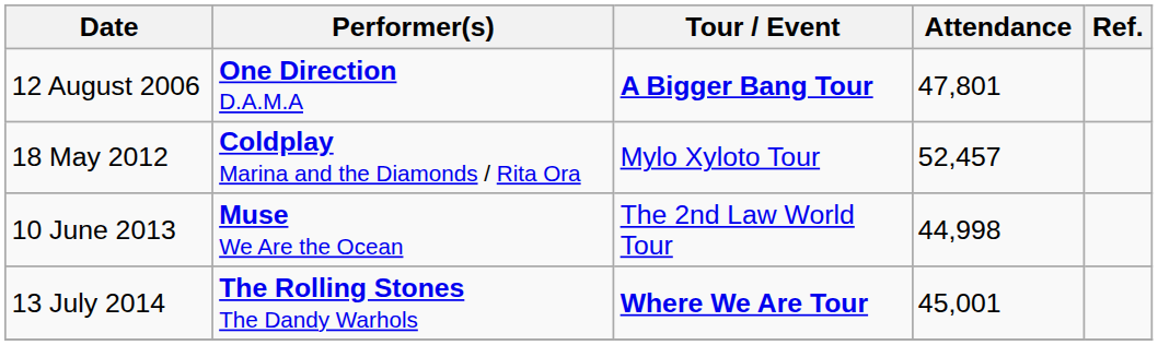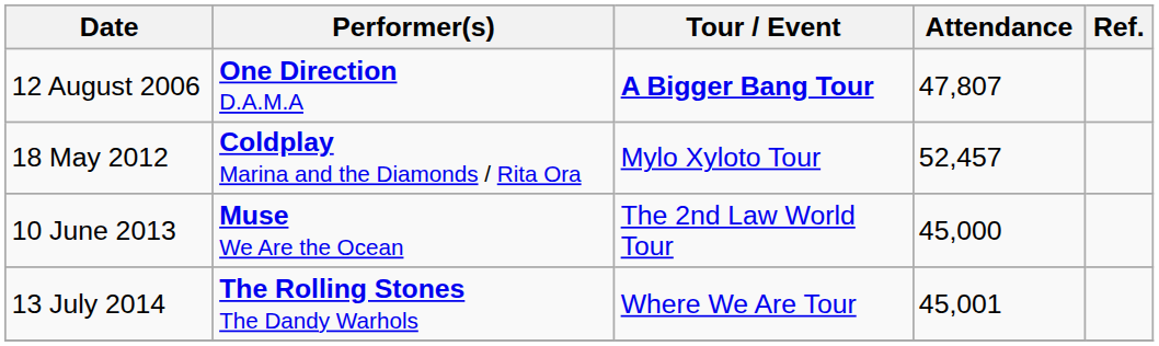12 August 2006 | Attendance: 47,801 -> 47,807
10 June 2013 | Attendance: 44,998 -> 45,000
13 July 2014 | Tour / Event: bold -> normal
